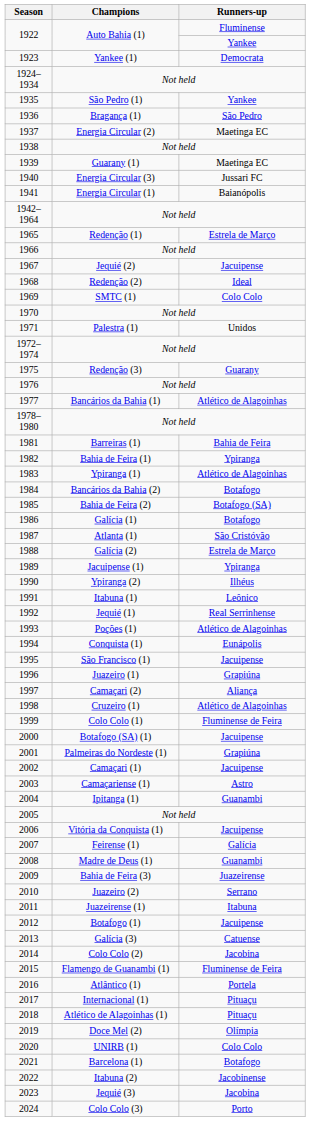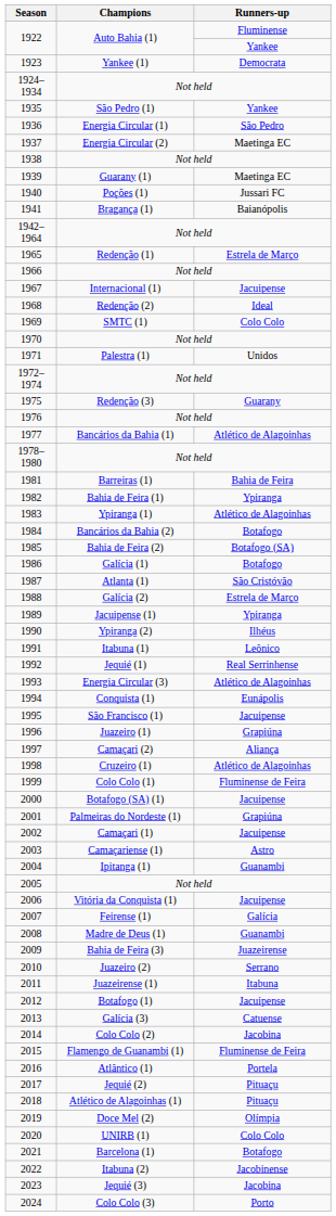1936 | Champions: Bragança (1) -> Energia Circular (1)
1940 | Champions: Energia Circular (3) -> Poções (1)
1941 | Champions: Energia Circular (1) -> Bragança (1)
1967 | Champions: Jequié (2) -> Internacional (1)
1993 | Champions: Poções (1) -> Energia Circular (3)
2017 | Champions: Internacional (1) -> Jequié (2)
